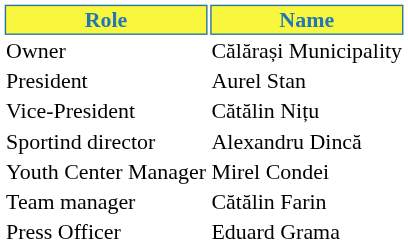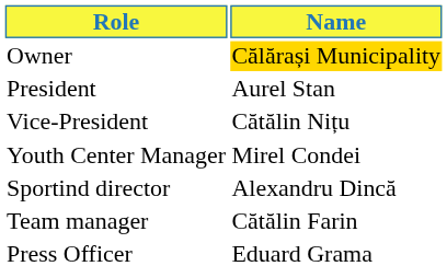Owner | Name: no background -> gold background
rows swapped: Sportind director <-> Youth Center Manager
